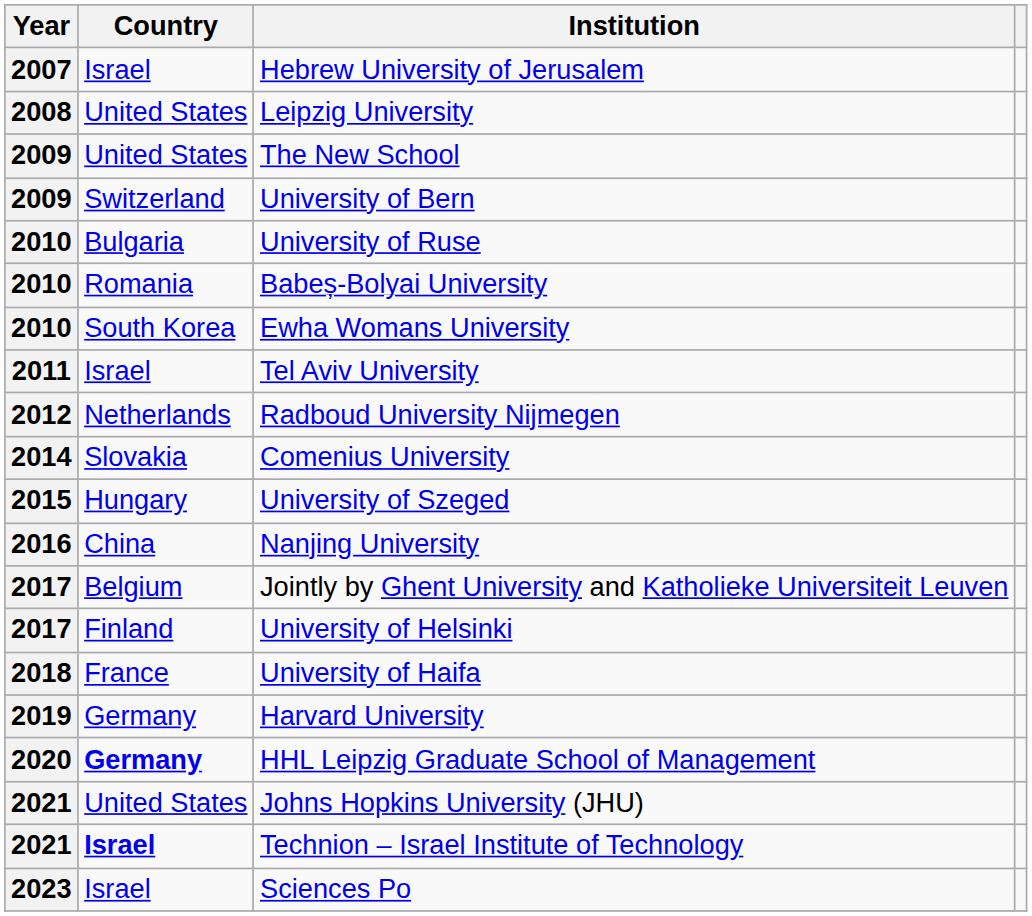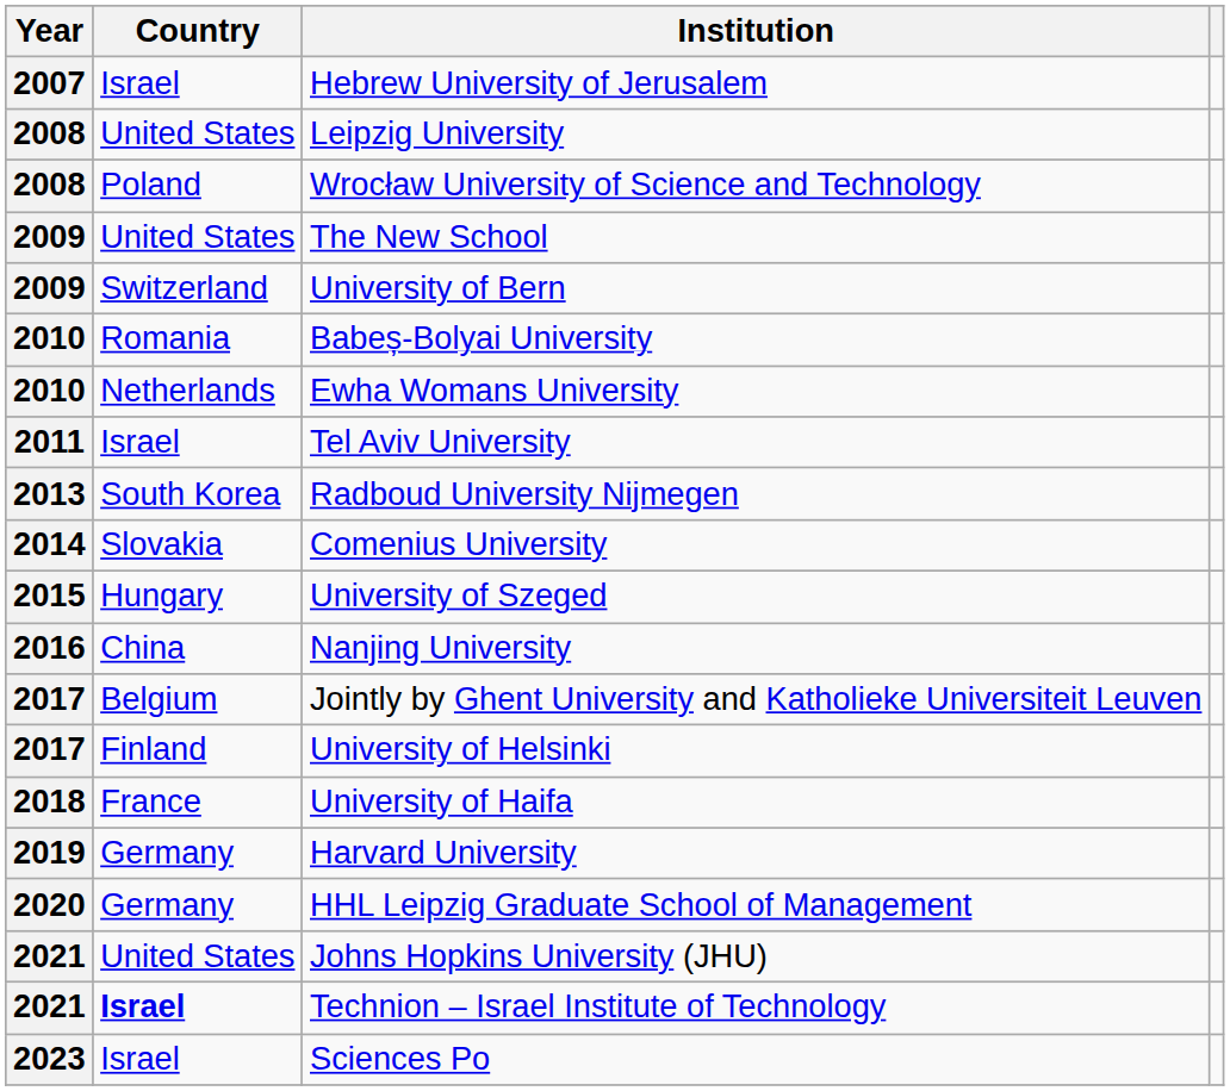+ row: 2008 | Poland | Wrocław University of Science and Technology
- row: 2010 | Bulgaria | University of Ruse
Ewha Womans University | Country: South Korea -> Netherlands
Radboud University Nijmegen | Year: 2012 -> 2013
Radboud University Nijmegen | Country: Netherlands -> South Korea
HHL Leipzig Graduate School of Management | Country: bold -> normal
